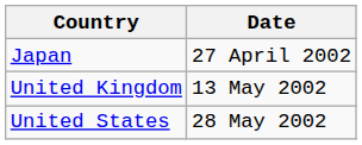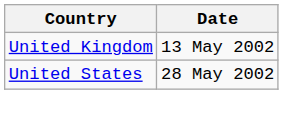- row: Japan | 27 April 2002
